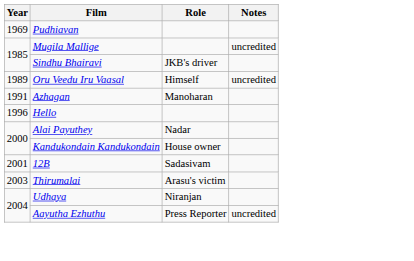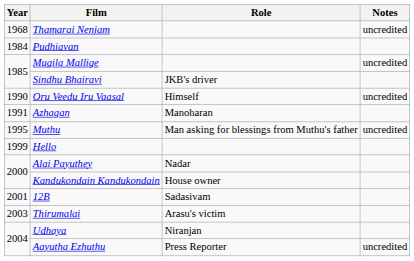+ row: 1968 | Thamarai Nenjam | uncredited
Pudhiavan | Year: 1969 -> 1984
Oru Veedu Iru Vaasal | Year: 1989 -> 1990
+ row: 1995 | Muthu | Man asking for blessings from Muthu's father | uncredited
Hello | Year: 1996 -> 1999
